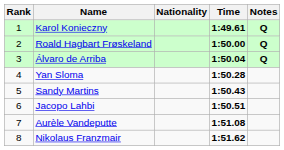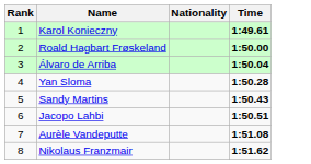- column: Notes | Q | Q | Q
